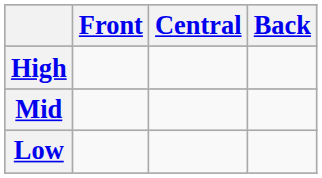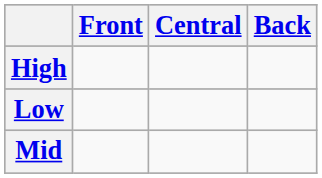rows swapped: Mid <-> Low
